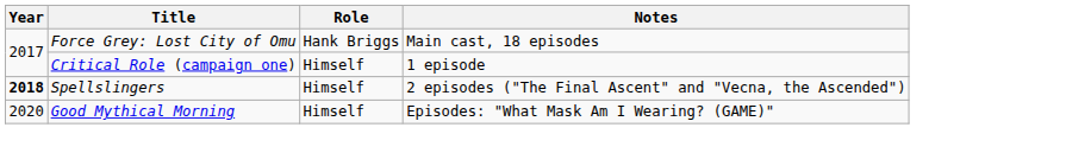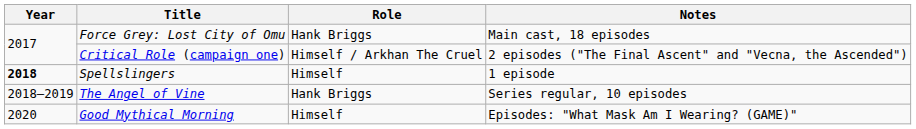Critical Role (campaign one) | Role: Himself -> Himself / Arkhan The Cruel
Critical Role (campaign one) | Notes: 1 episode -> 2 episodes ("The Final Ascent" and "Vecna, the Ascended")
Spellslingers | Notes: 2 episodes ("The Final Ascent" and "Vecna, the Ascended") -> 1 episode
+ row: 2018–2019 | The Angel of Vine | Hank Briggs | Series regular, 10 episodes
